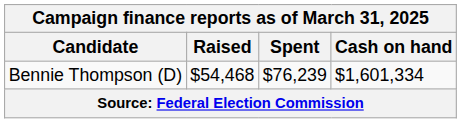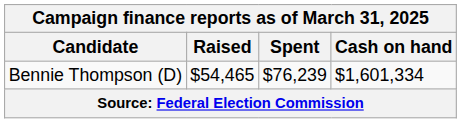Bennie Thompson (D) | Raised: $54,468 -> $54,465
